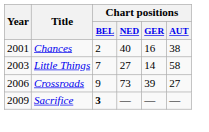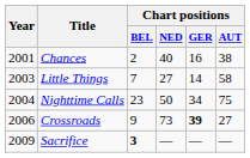+ row: 2004 | Nighttime Calls | 23 | 50 | 34 | 75
Crossroads | Chart positions / GER: normal -> bold
